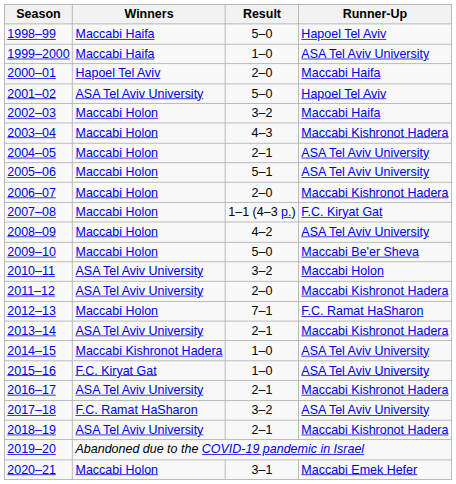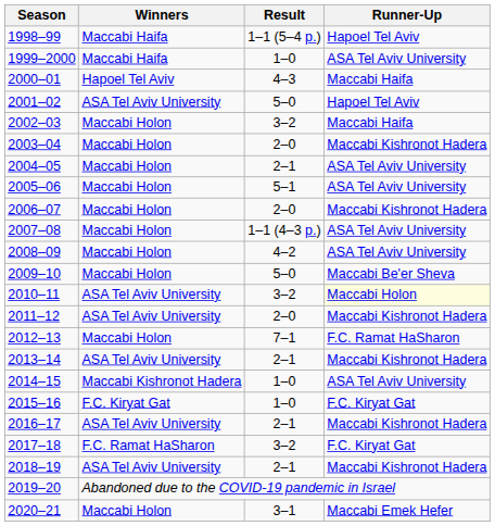1998–99 | Result: 5–0 -> 1–1 (5–4 p.)
2000–01 | Result: 2–0 -> 4–3
2003–04 | Result: 4–3 -> 2–0
2007–08 | Runner-Up: F.C. Kiryat Gat -> ASA Tel Aviv University
2010–11 | Runner-Up: no background -> lightyellow background
2015–16 | Runner-Up: ASA Tel Aviv University -> F.C. Kiryat Gat
2017–18 | Runner-Up: ASA Tel Aviv University -> F.C. Kiryat Gat
